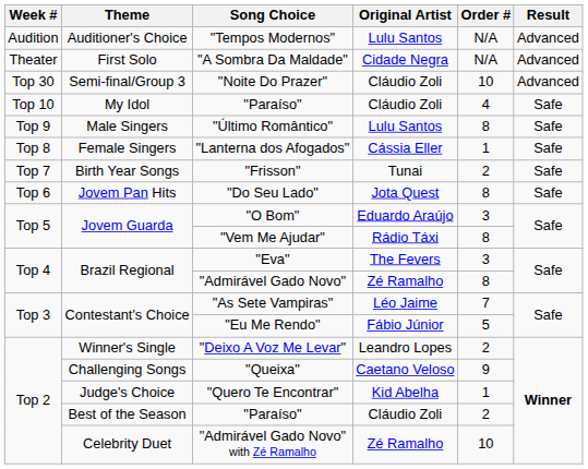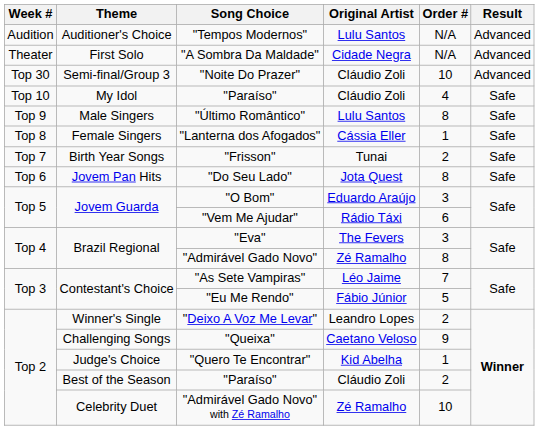"Vem Me Ajudar" | Order #: 8 -> 6
